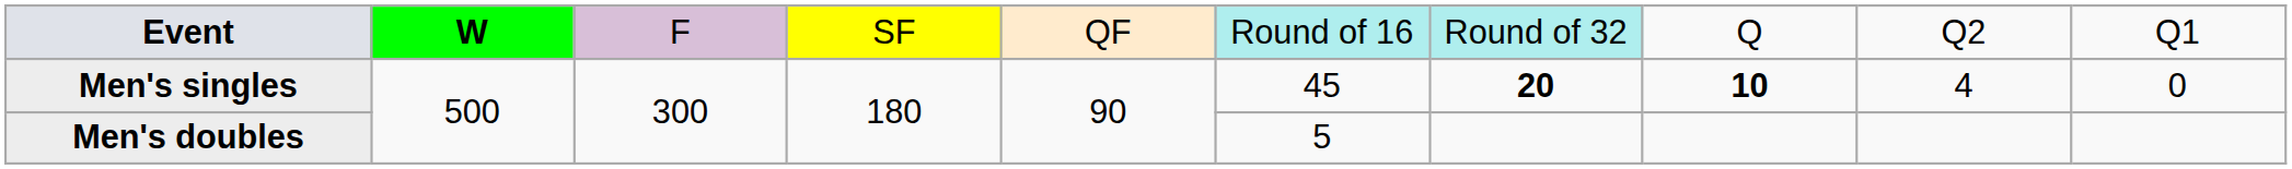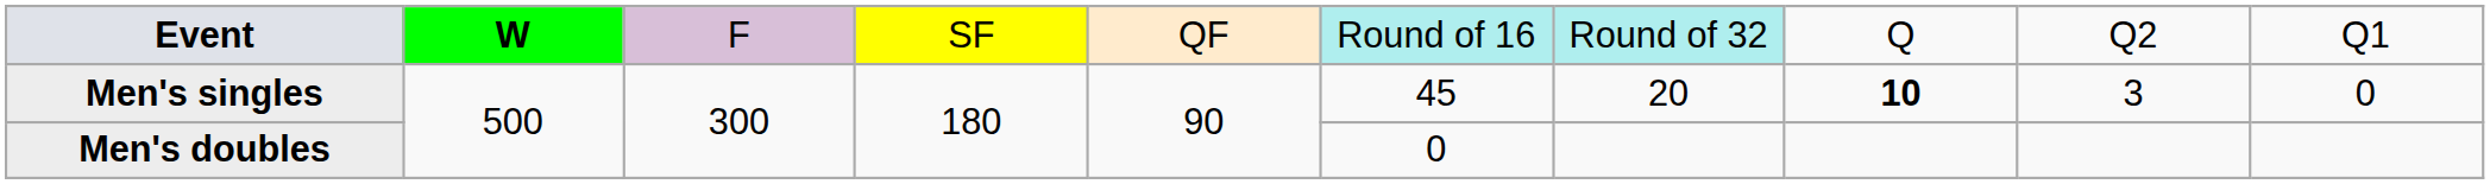Men's singles | column 7: bold -> normal
Men's singles | column 9: 4 -> 3
Men's doubles | column 6: 5 -> 0
